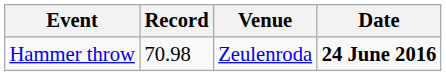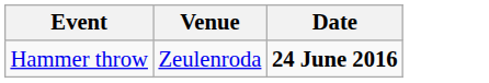- column: Record | 70.98
